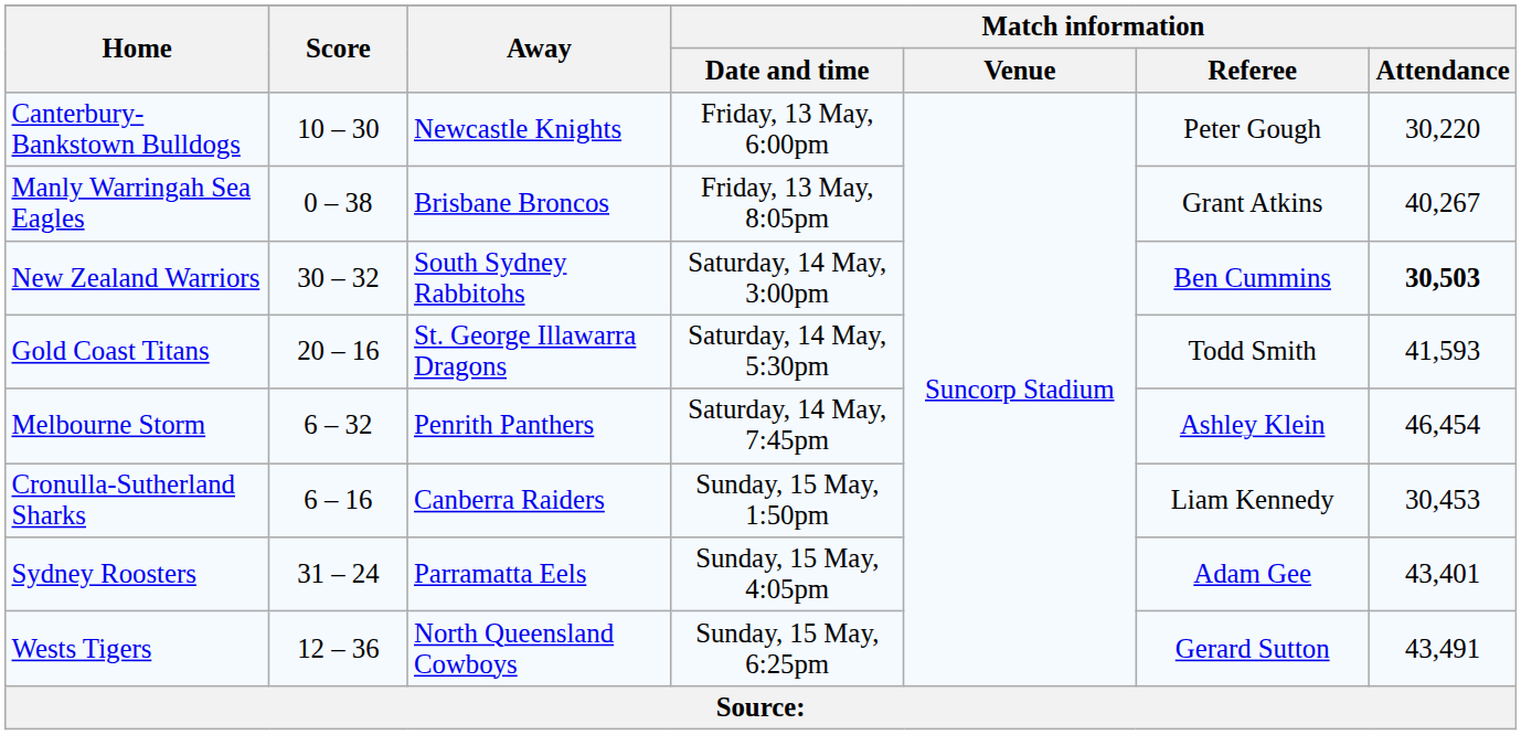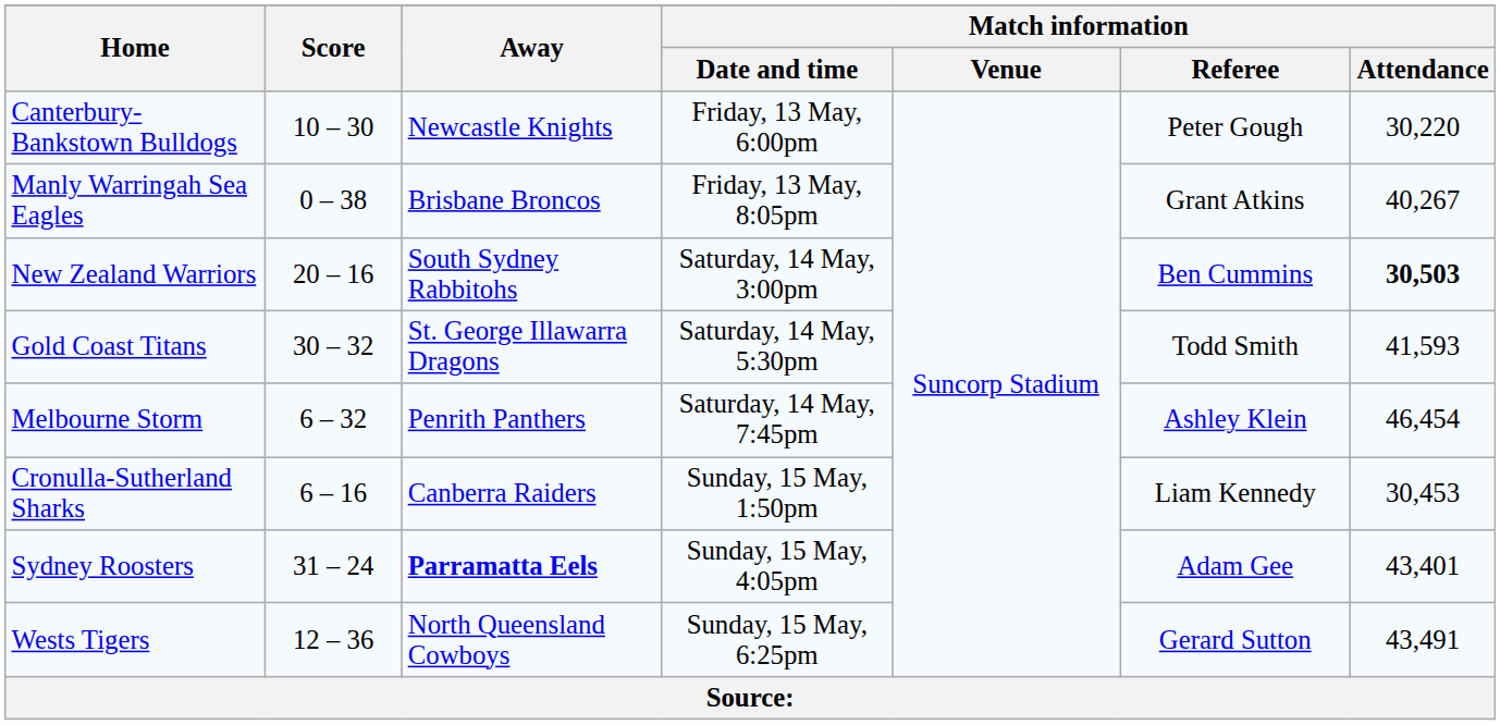New Zealand Warriors | Score: 30 – 32 -> 20 – 16
Gold Coast Titans | Score: 20 – 16 -> 30 – 32
Sydney Roosters | Away: normal -> bold
